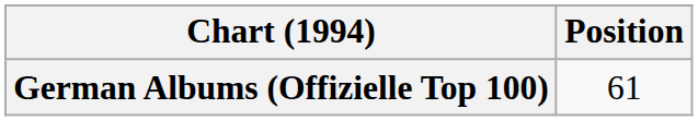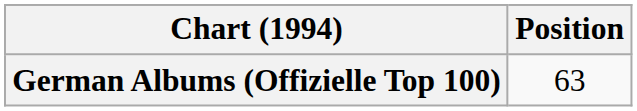German Albums (Offizielle Top 100) | Position: 61 -> 63
